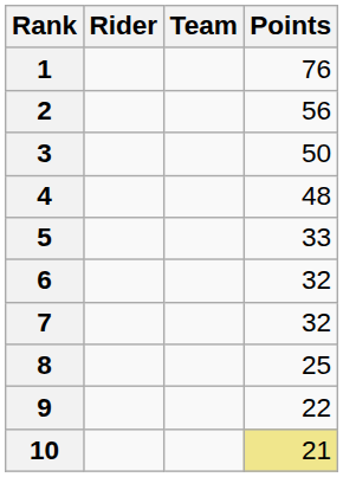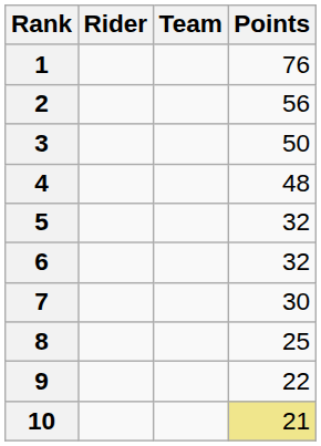5 | Points: 33 -> 32
7 | Points: 32 -> 30
